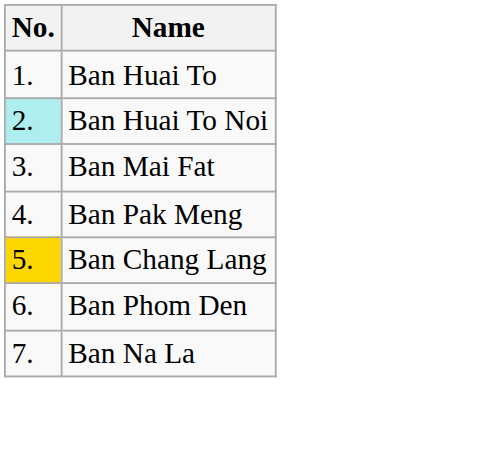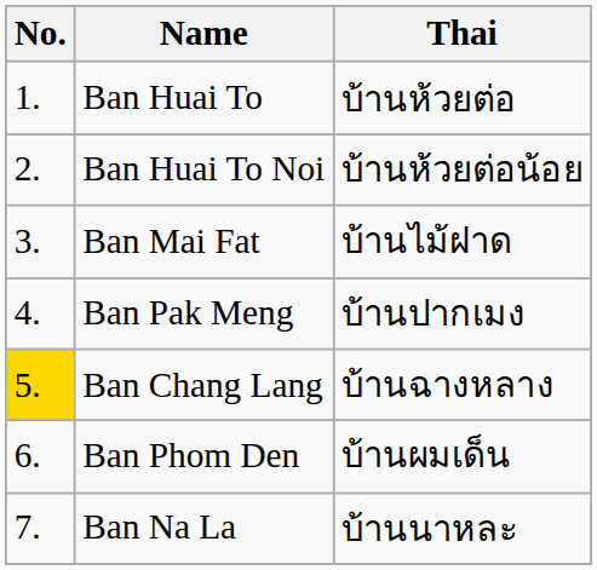+ column: Thai | บ้านห้วยต่อ | บ้านห้วยต่อน้อย | บ้านไม้ฝาด | บ้านปากเมง | บ้านฉางหลาง | บ้านผมเด็น | บ้านนาหละ
Ban Huai To Noi | No.: paleturquoise background -> no background
